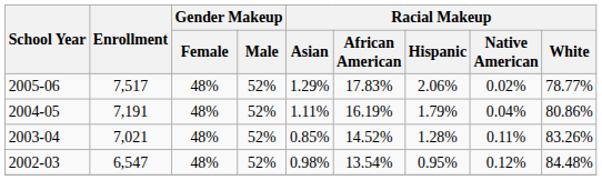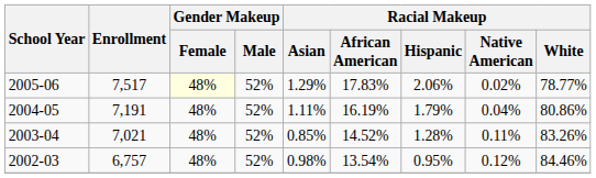2005-06 | Gender Makeup / Female: no background -> lightyellow background
2002-03 | Enrollment: 6,547 -> 6,757
2002-03 | Racial Makeup / White: 84.48% -> 84.46%
